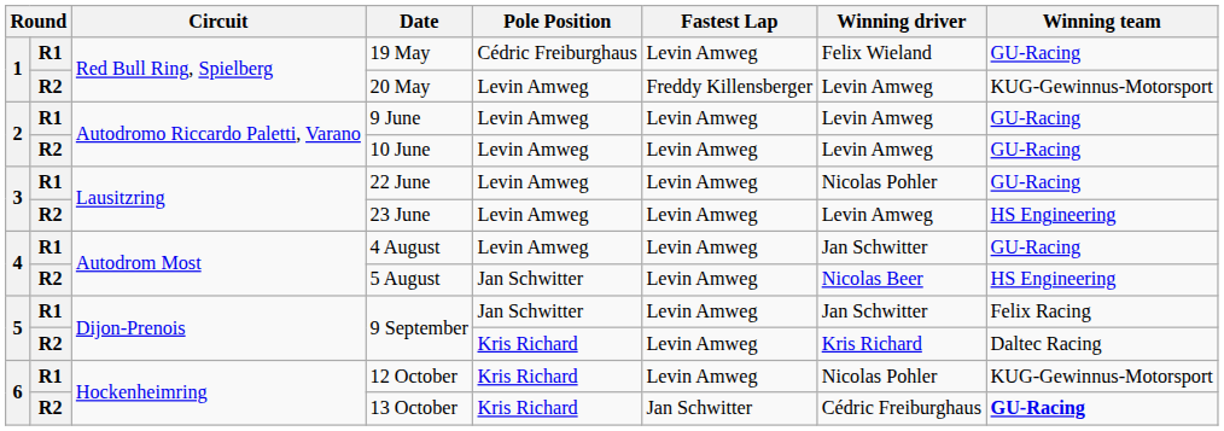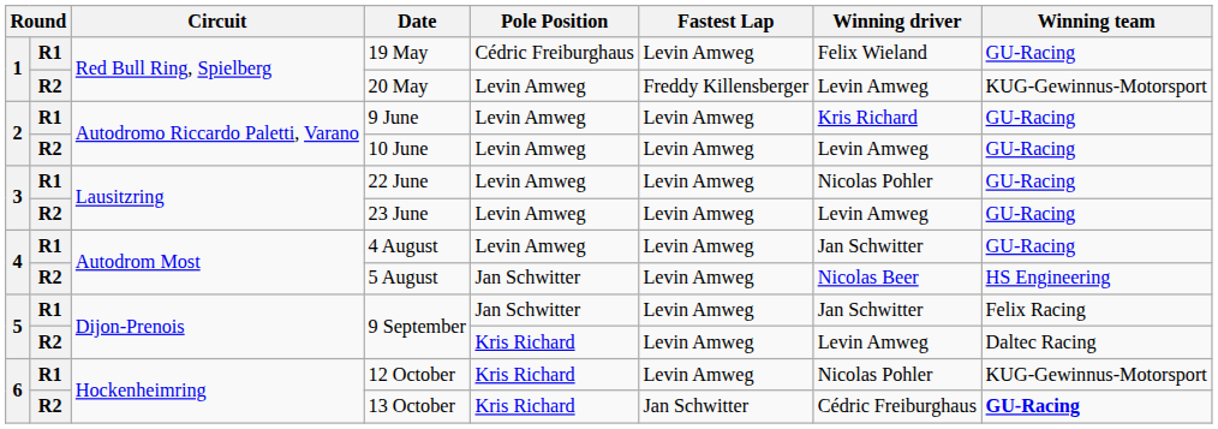9 June | Winning driver: Levin Amweg -> Kris Richard
23 June | Winning team: HS Engineering -> GU-Racing
R2 / 9 September | Winning driver: Kris Richard -> Levin Amweg
